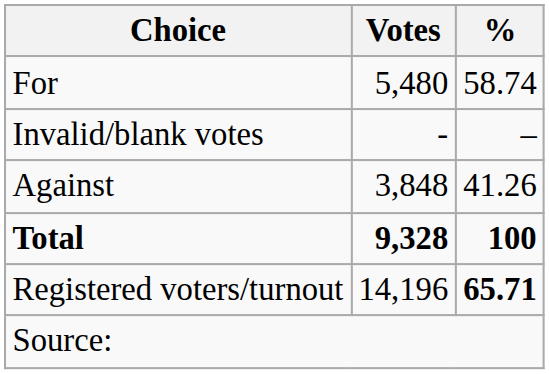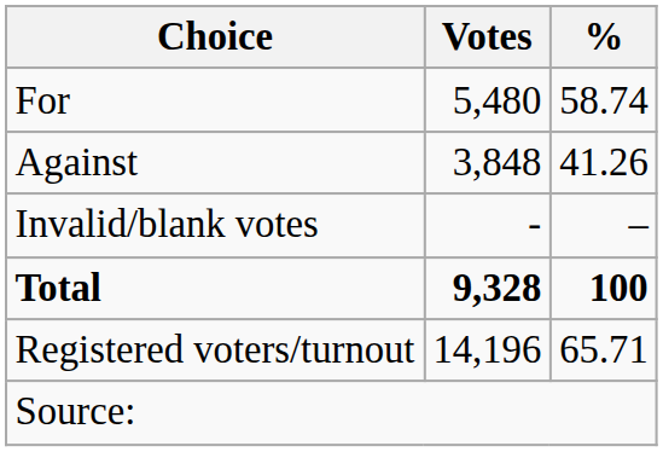rows swapped: Against <-> Invalid/blank votes
Registered voters/turnout | %: bold -> normal
